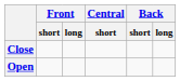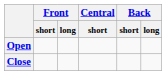rows swapped: Close <-> Open
